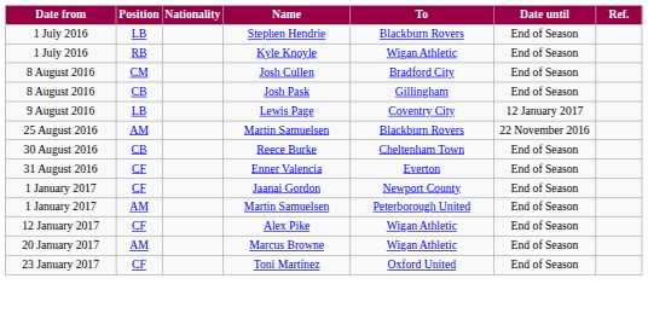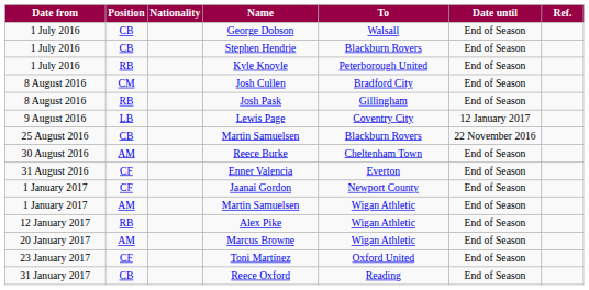+ row: 1 July 2016 | CB | George Dobson | Walsall | End of Season
Stephen Hendrie | Position: LB -> CB
Kyle Knoyle | To: Wigan Athletic -> Peterborough United
Josh Pask | Position: CB -> RB
25 August 2016 / Martin Samuelsen | Position: AM -> CB
Reece Burke | Position: CB -> AM
1 January 2017 / Martin Samuelsen | To: Peterborough United -> Wigan Athletic
Alex Pike | Position: CF -> RB
+ row: 31 January 2017 | CB | Reece Oxford | Reading | End of Season
